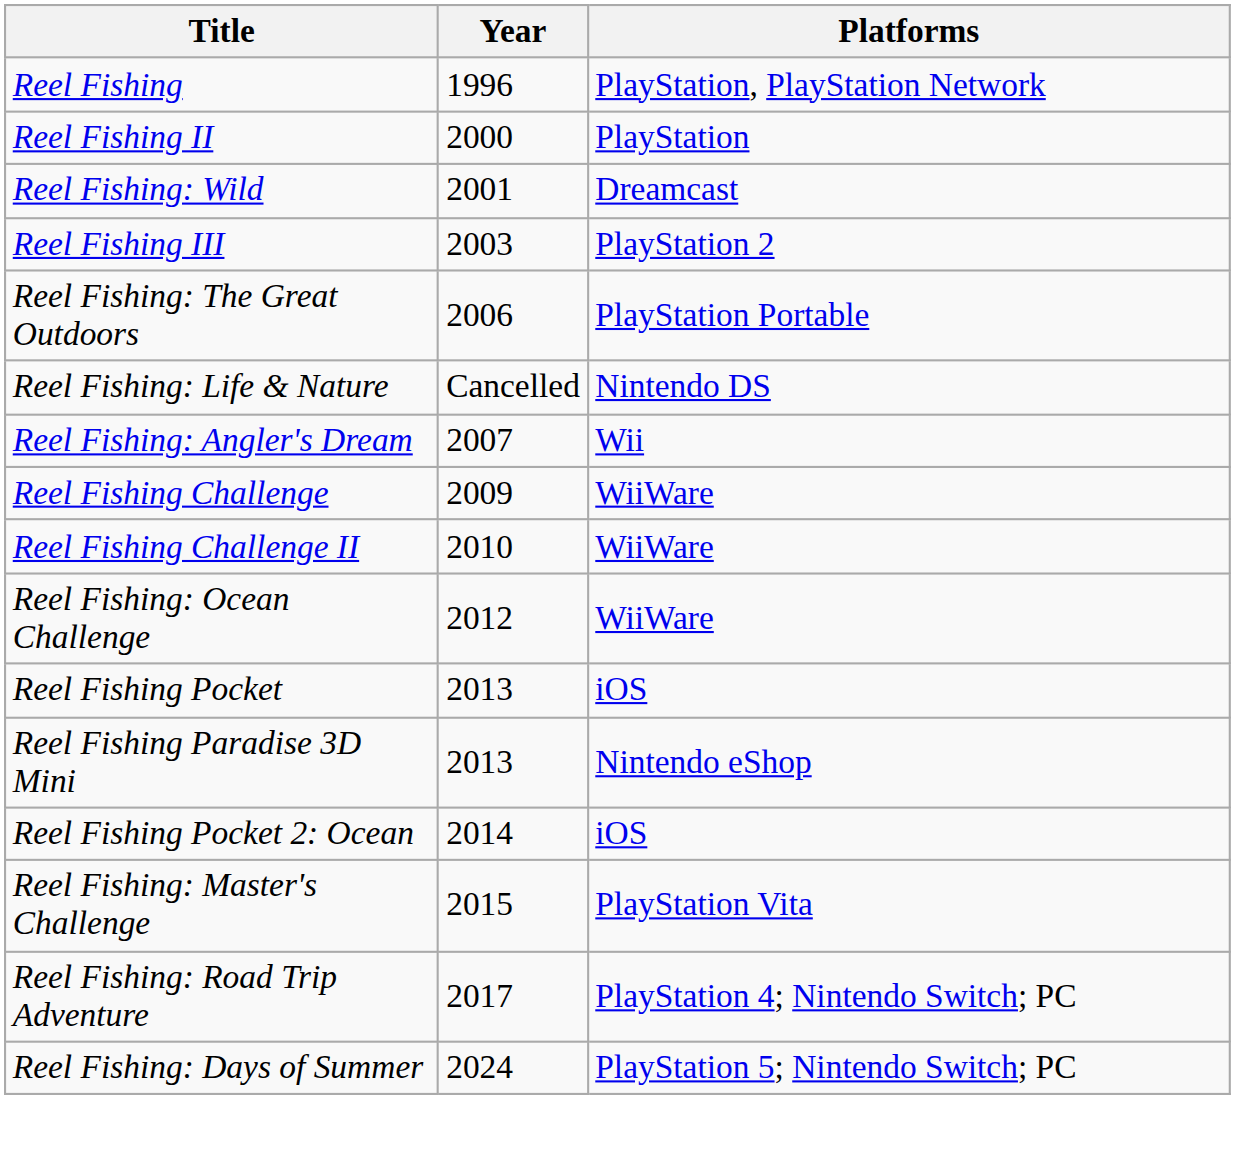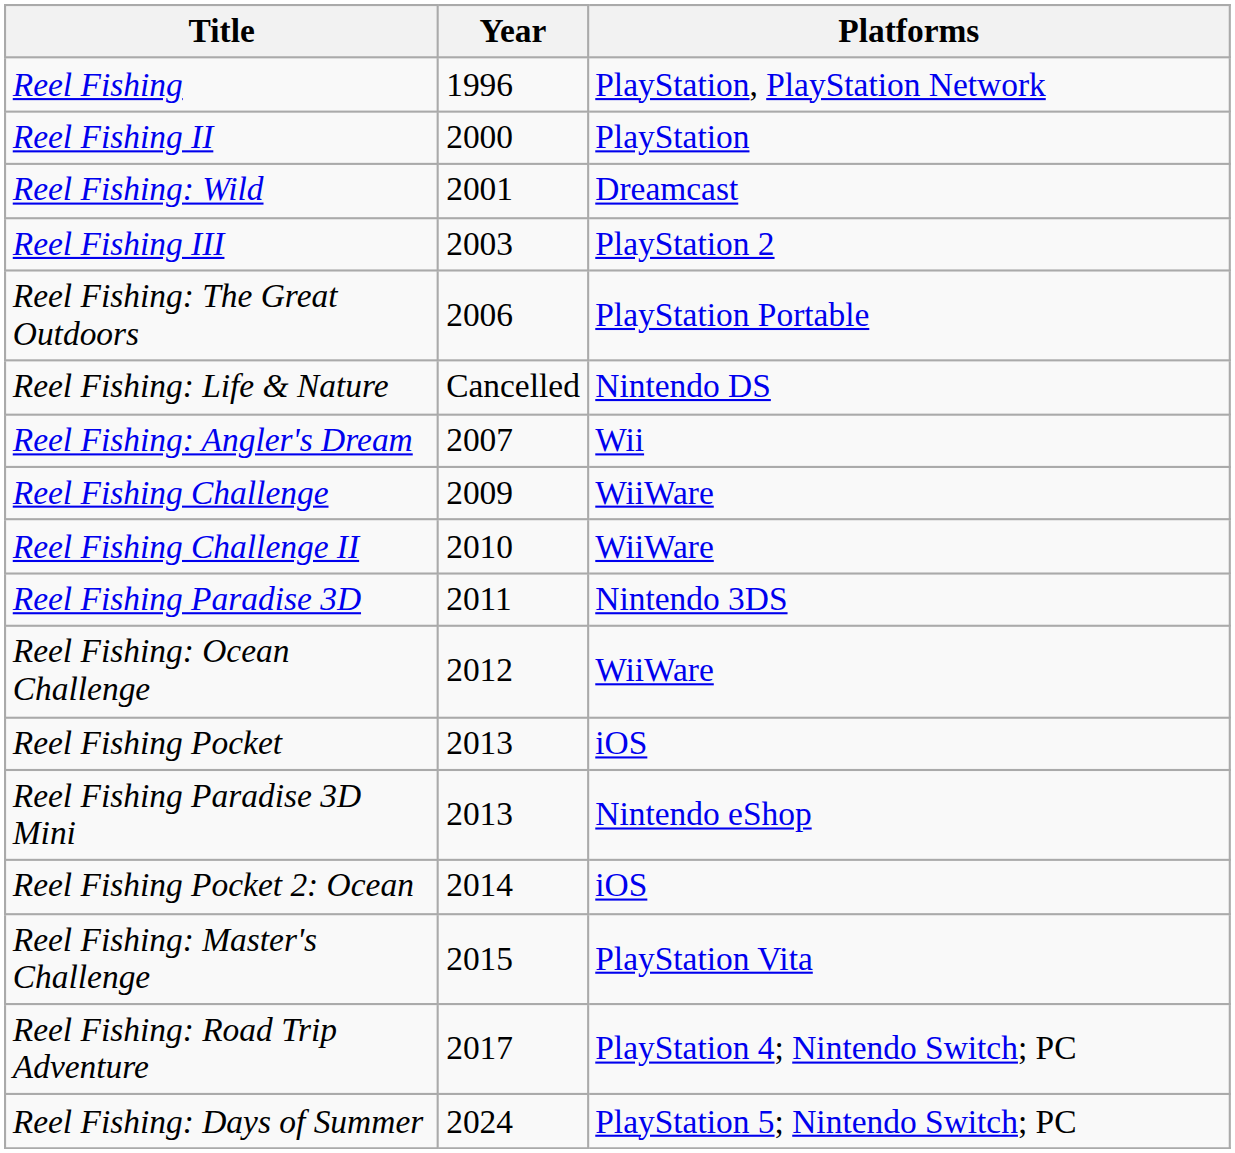+ row: Reel Fishing Paradise 3D | 2011 | Nintendo 3DS
